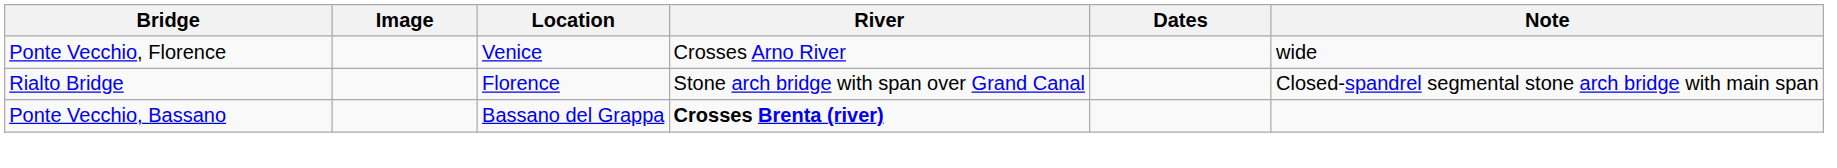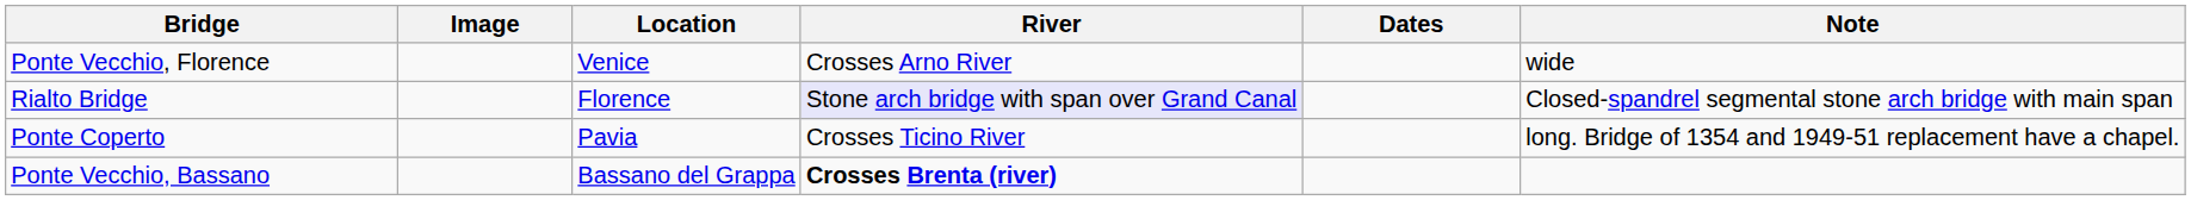Rialto Bridge | River: no background -> lavender background
+ row: Ponte Coperto | Pavia | Crosses Ticino River | long. Bridge of 1354 and 1949-51 replacement have a chapel.
